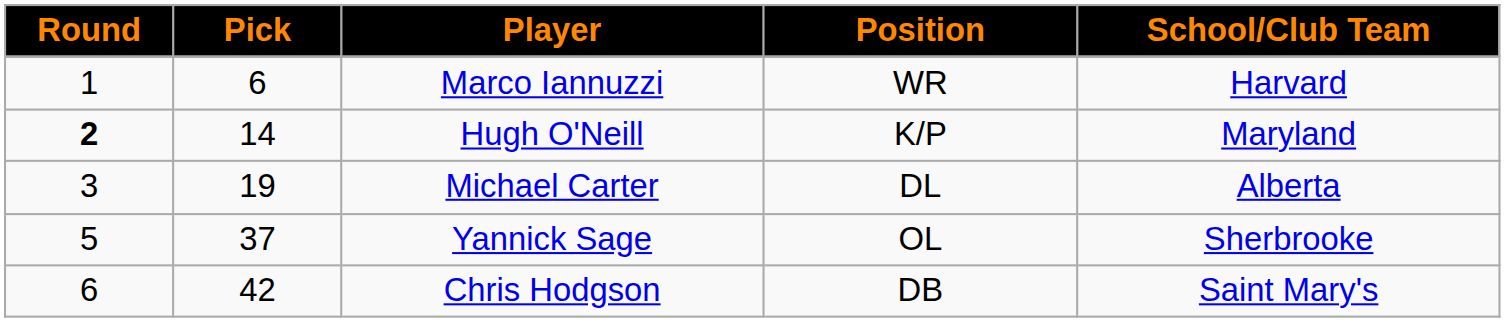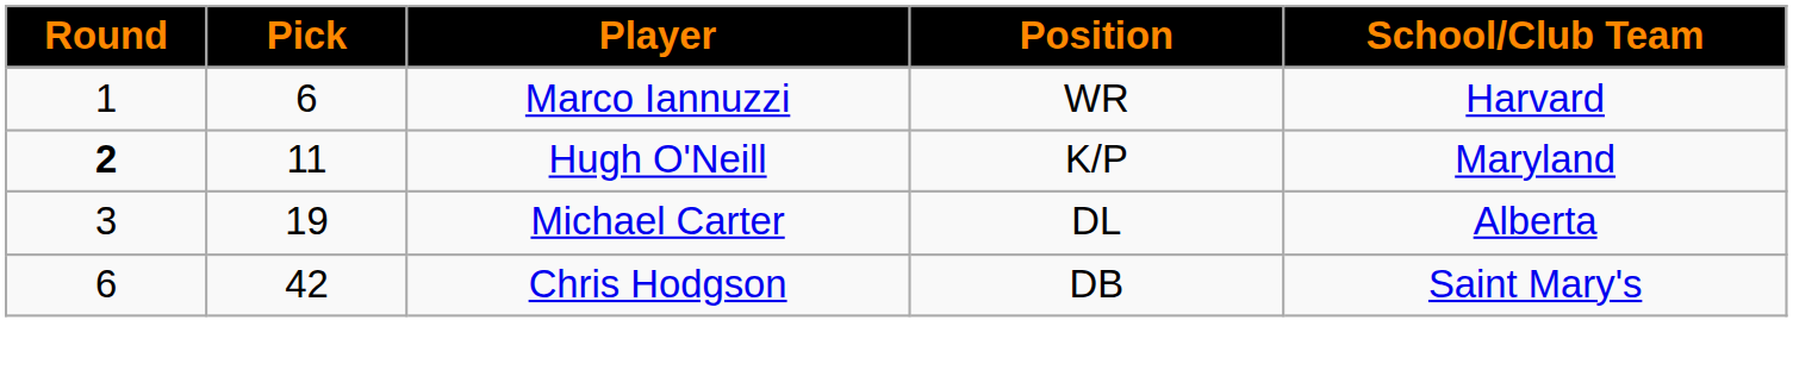Hugh O'Neill | Pick: 14 -> 11
- row: 5 | 37 | Yannick Sage | OL | Sherbrooke
